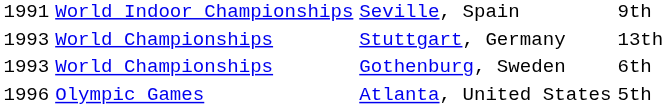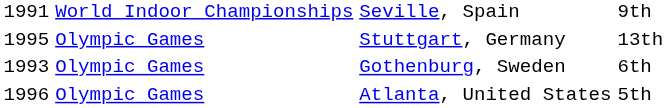Stuttgart, Germany | column 1: 1993 -> 1995
Stuttgart, Germany | column 2: World Championships -> Olympic Games
Gothenburg, Sweden | column 2: World Championships -> Olympic Games
